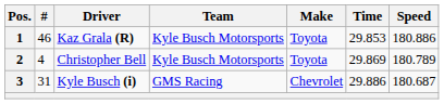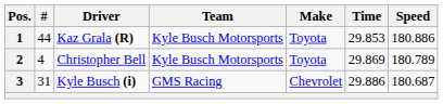1 | #: 46 -> 44
